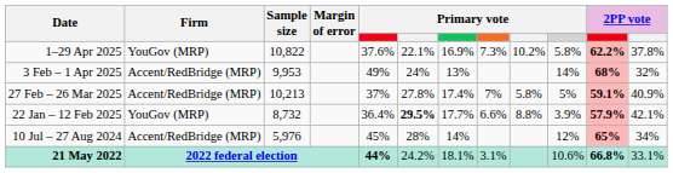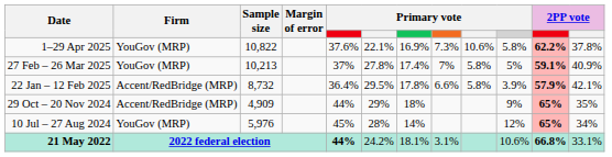1–29 Apr 2025 | column 9: 10.2% -> 10.6%
- row: 3 Feb – 1 Apr 2025 | Accent/RedBridge (MRP) | 9,953 | 49% | 24% | 13% | 14% | 68% | 32%
27 Feb – 26 Mar 2025 | Firm: Accent/RedBridge (MRP) -> YouGov (MRP)
22 Jan – 12 Feb 2025 | Firm: YouGov (MRP) -> Accent/RedBridge (MRP)
22 Jan – 12 Feb 2025 | column 6: bold -> normal
22 Jan – 12 Feb 2025 | column 7: 17.7% -> 17.8%
22 Jan – 12 Feb 2025 | column 9: 8.8% -> 5.8%
+ row: 29 Oct – 20 Nov 2024 | Accent/RedBridge (MRP) | 4,909 | 44% | 29% | 18% | 9% | 65% | 35%
10 Jul – 27 Aug 2024 | Firm: Accent/RedBridge (MRP) -> YouGov (MRP)
